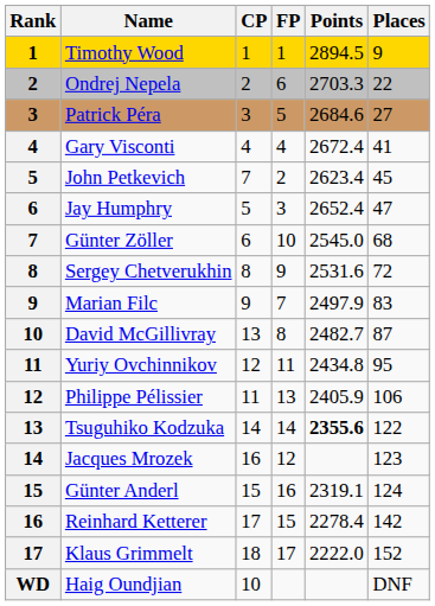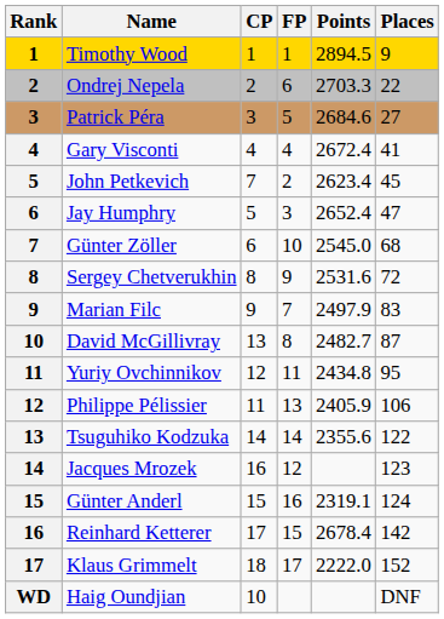Tsuguhiko Kodzuka | Points: bold -> normal
Reinhard Ketterer | Points: 2278.4 -> 2678.4
